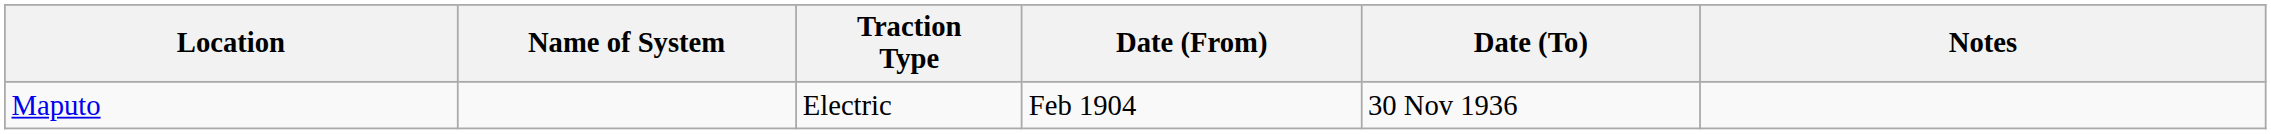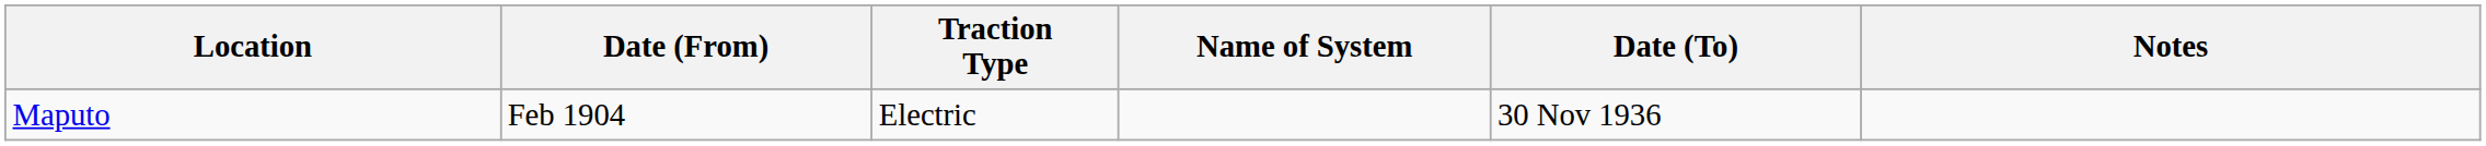columns swapped: Name of System <-> Date (From)
